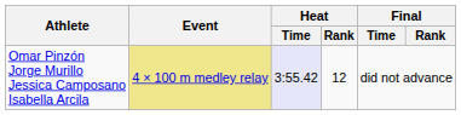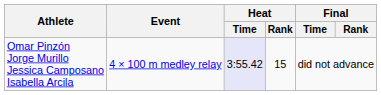Omar Pinzón Jorge Murillo Jessica Camposano Isabella Arcila | Event: khaki background -> no background
Omar Pinzón Jorge Murillo Jessica Camposano Isabella Arcila | Heat / Rank: 12 -> 15
